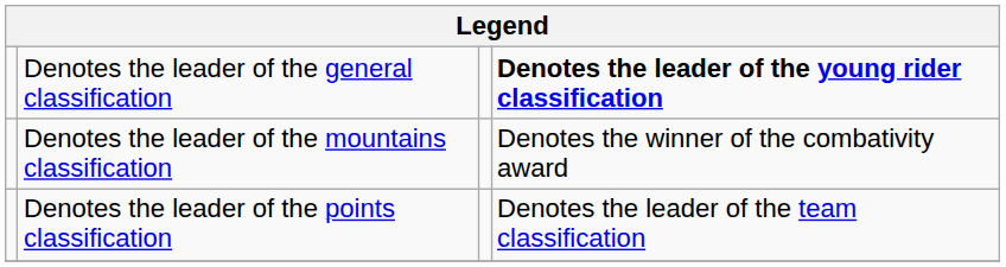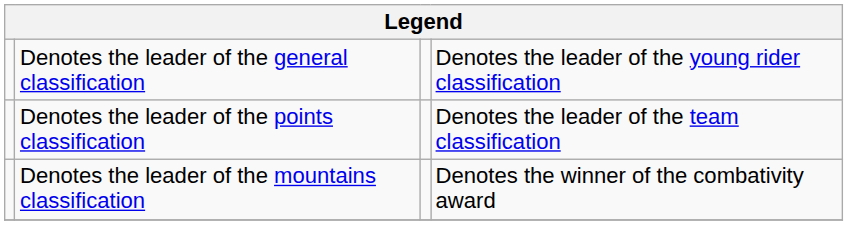Denotes the leader of the general classification | column 4: bold -> normal
rows swapped: Denotes the leader of the points classification <-> Denotes the leader of the mountains classification
